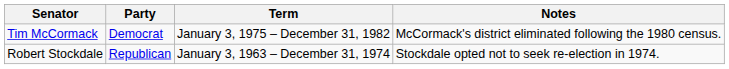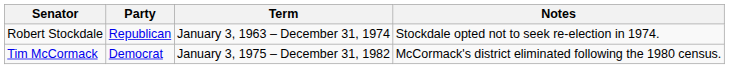rows swapped: Robert Stockdale <-> Tim McCormack
